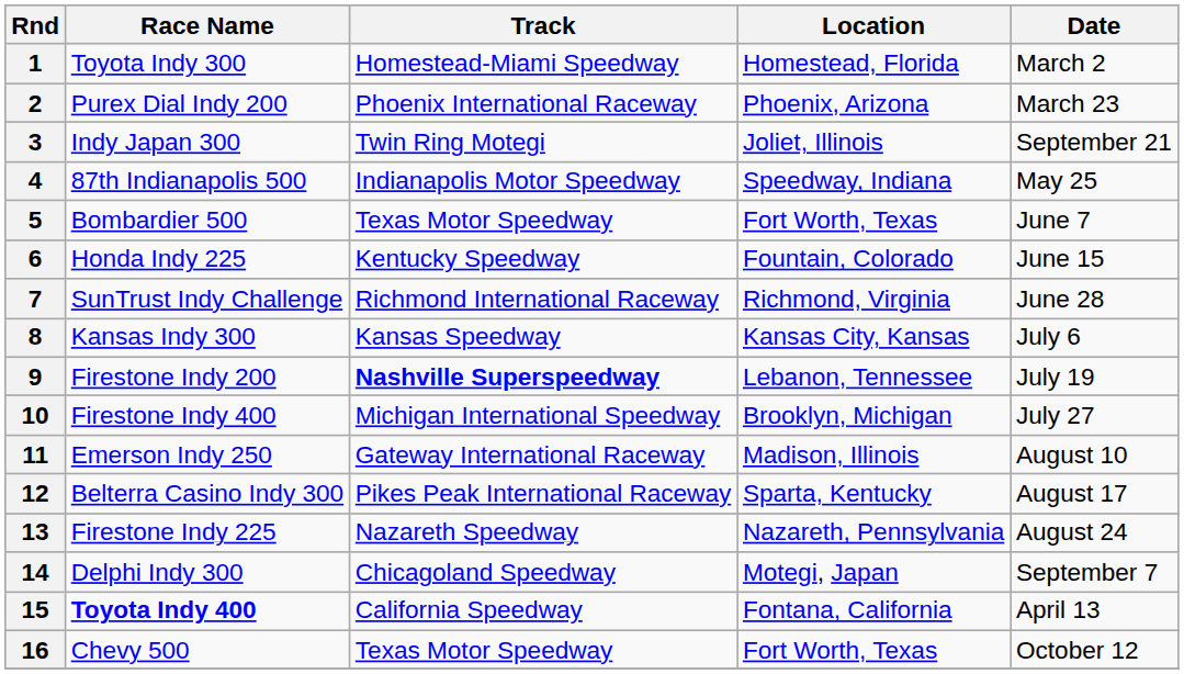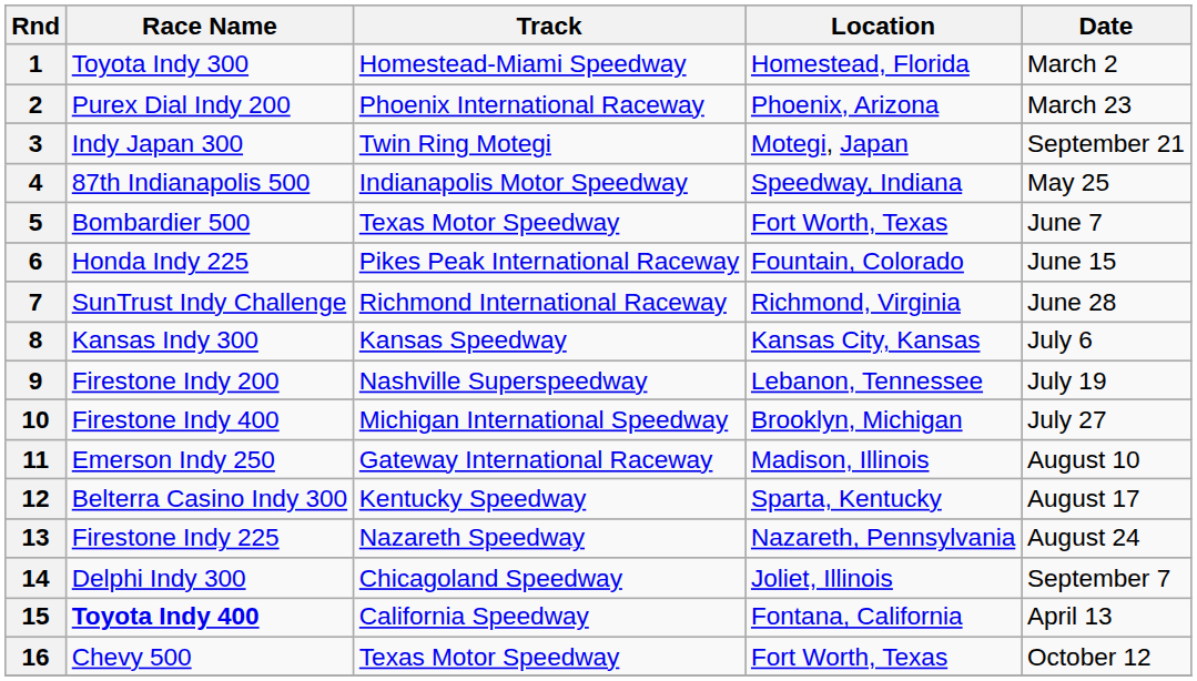3 | Location: Joliet, Illinois -> Motegi, Japan
6 | Track: Kentucky Speedway -> Pikes Peak International Raceway
9 | Track: bold -> normal
12 | Track: Pikes Peak International Raceway -> Kentucky Speedway
14 | Location: Motegi, Japan -> Joliet, Illinois
